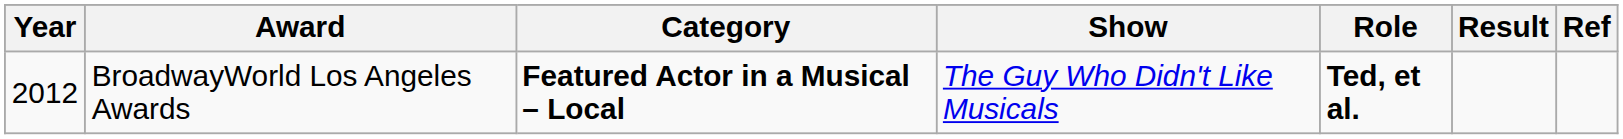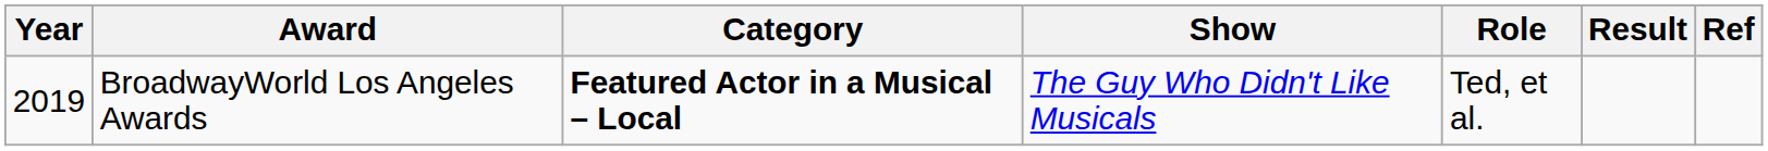BroadwayWorld Los Angeles Awards | Year: 2012 -> 2019
BroadwayWorld Los Angeles Awards | Role: bold -> normal
